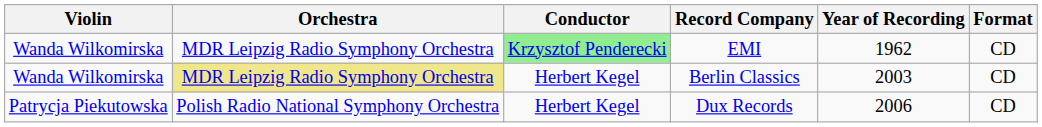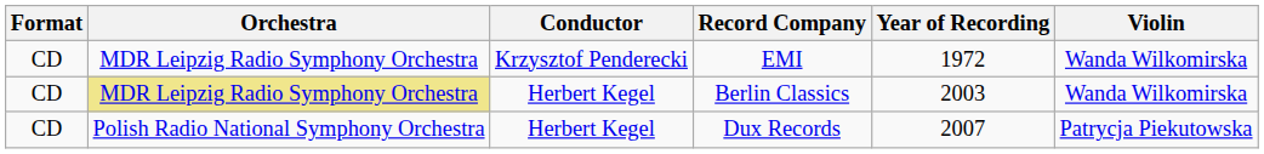columns swapped: Violin <-> Format
EMI | Conductor: lightgreen background -> no background
EMI | Year of Recording: 1962 -> 1972
Dux Records | Year of Recording: 2006 -> 2007
